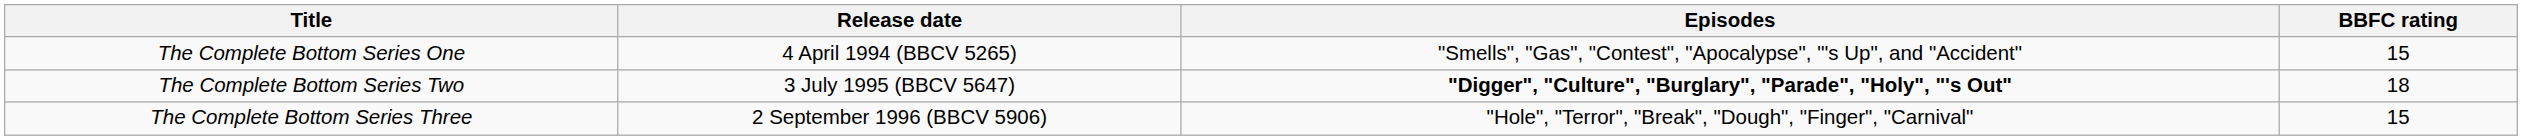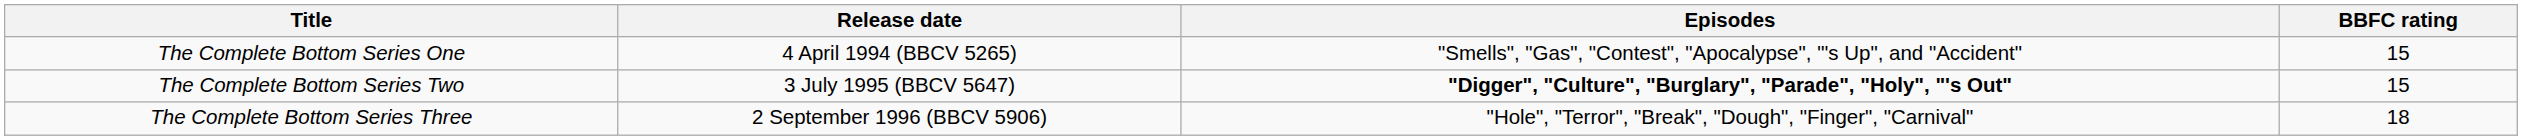The Complete Bottom Series Two | BBFC rating: 18 -> 15
The Complete Bottom Series Three | BBFC rating: 15 -> 18
